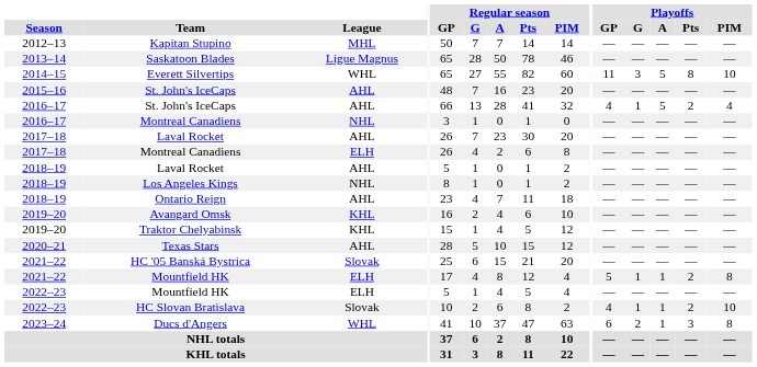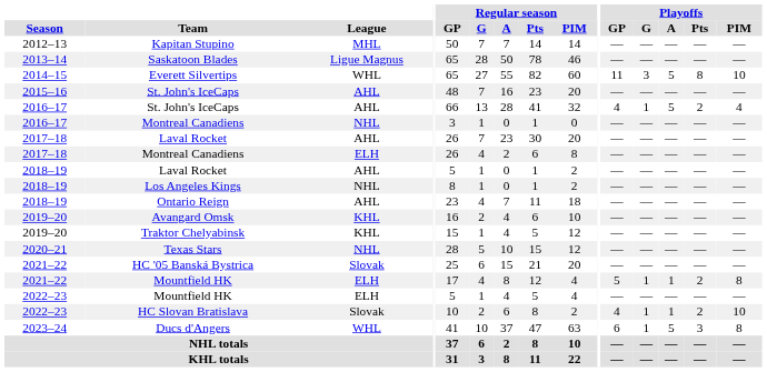Texas Stars | League: AHL -> NHL
Ducs d'Angers | Playoffs / G: 2 -> 1
Ducs d'Angers | Playoffs / A: 1 -> 5
